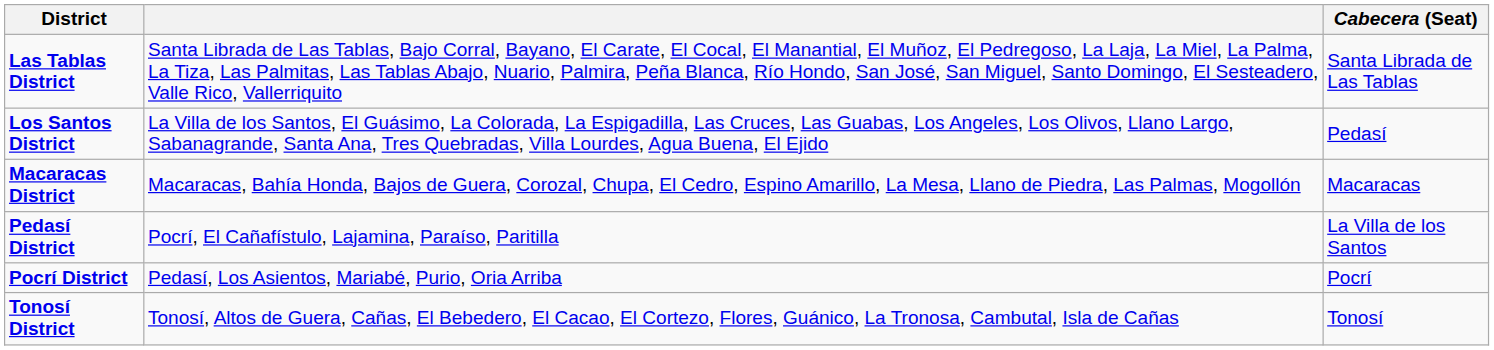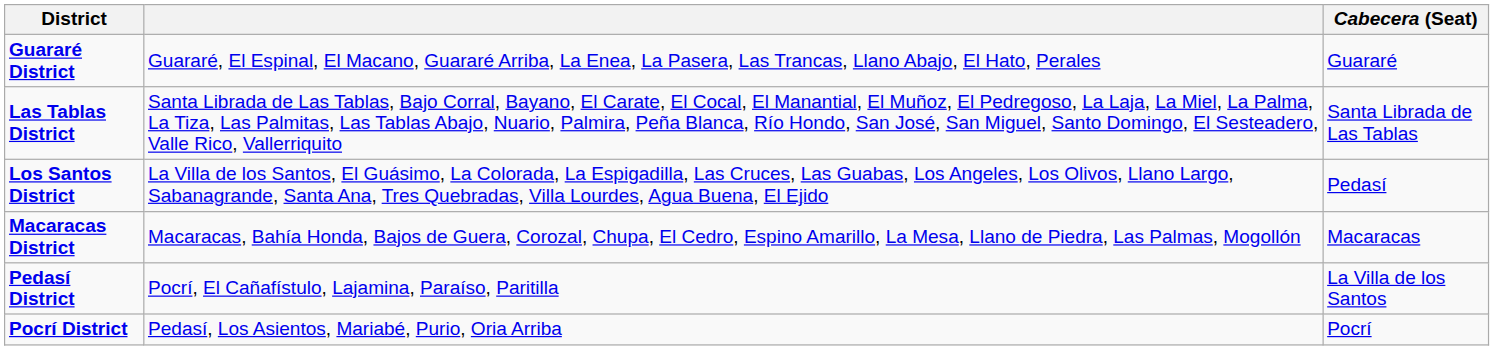+ row: Guararé District | Guararé, El Espinal, El Macano, Guararé Arriba, La Enea, La Pasera, Las Trancas, Llano Abajo, El Hato, Perales | Guararé
- row: Tonosí District | Tonosí, Altos de Guera, Cañas, El Bebedero, El Cacao, El Cortezo, Flores, Guánico, La Tronosa, Cambutal, Isla de Cañas | Tonosí
